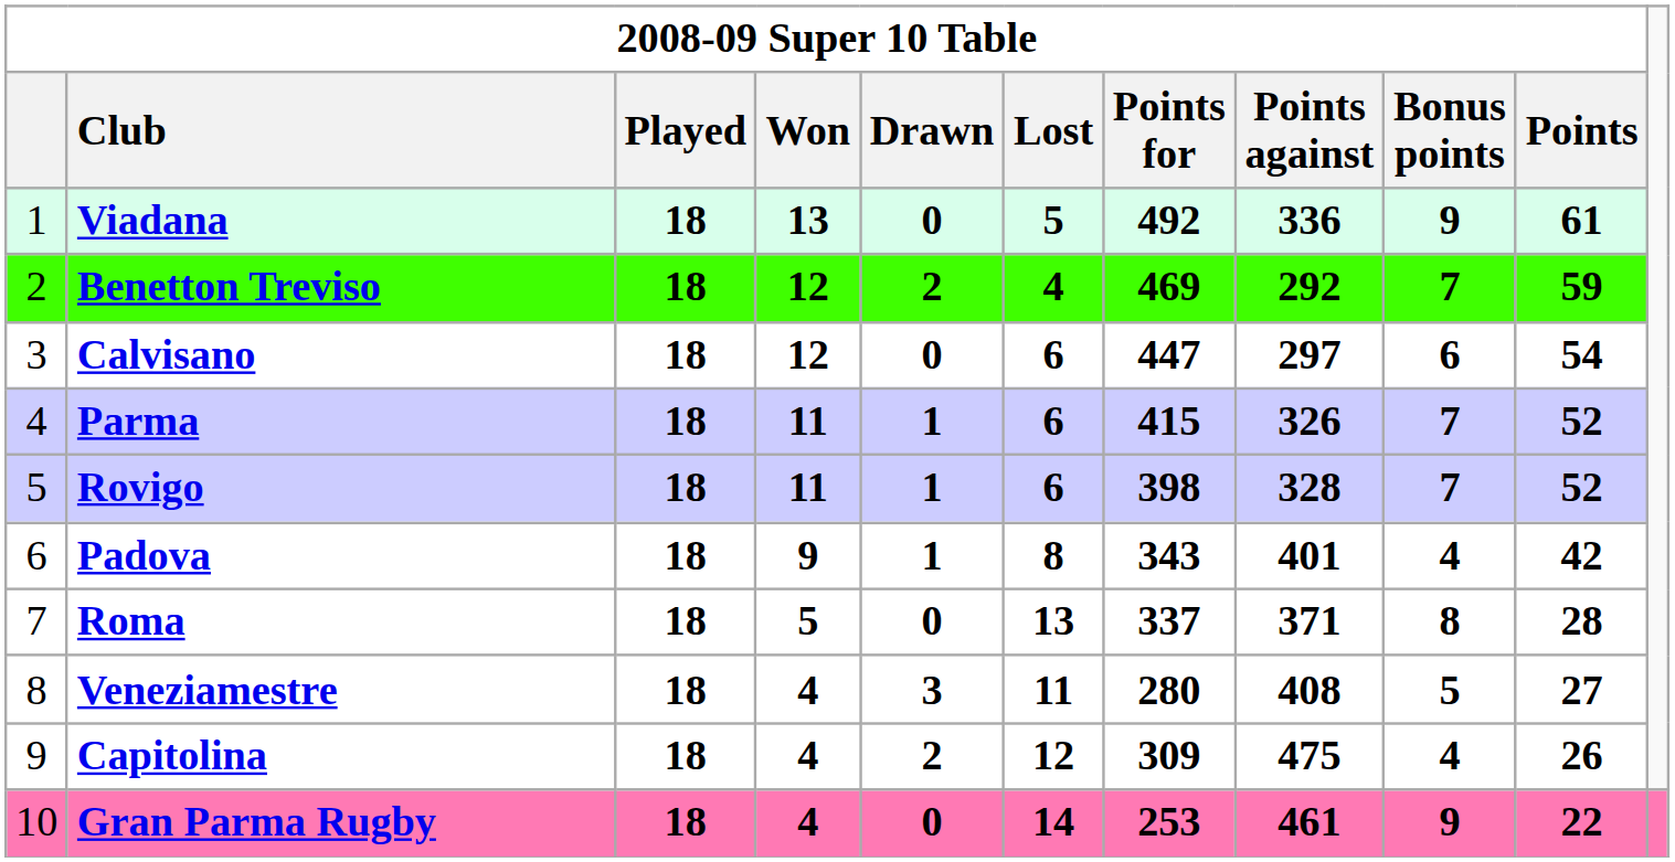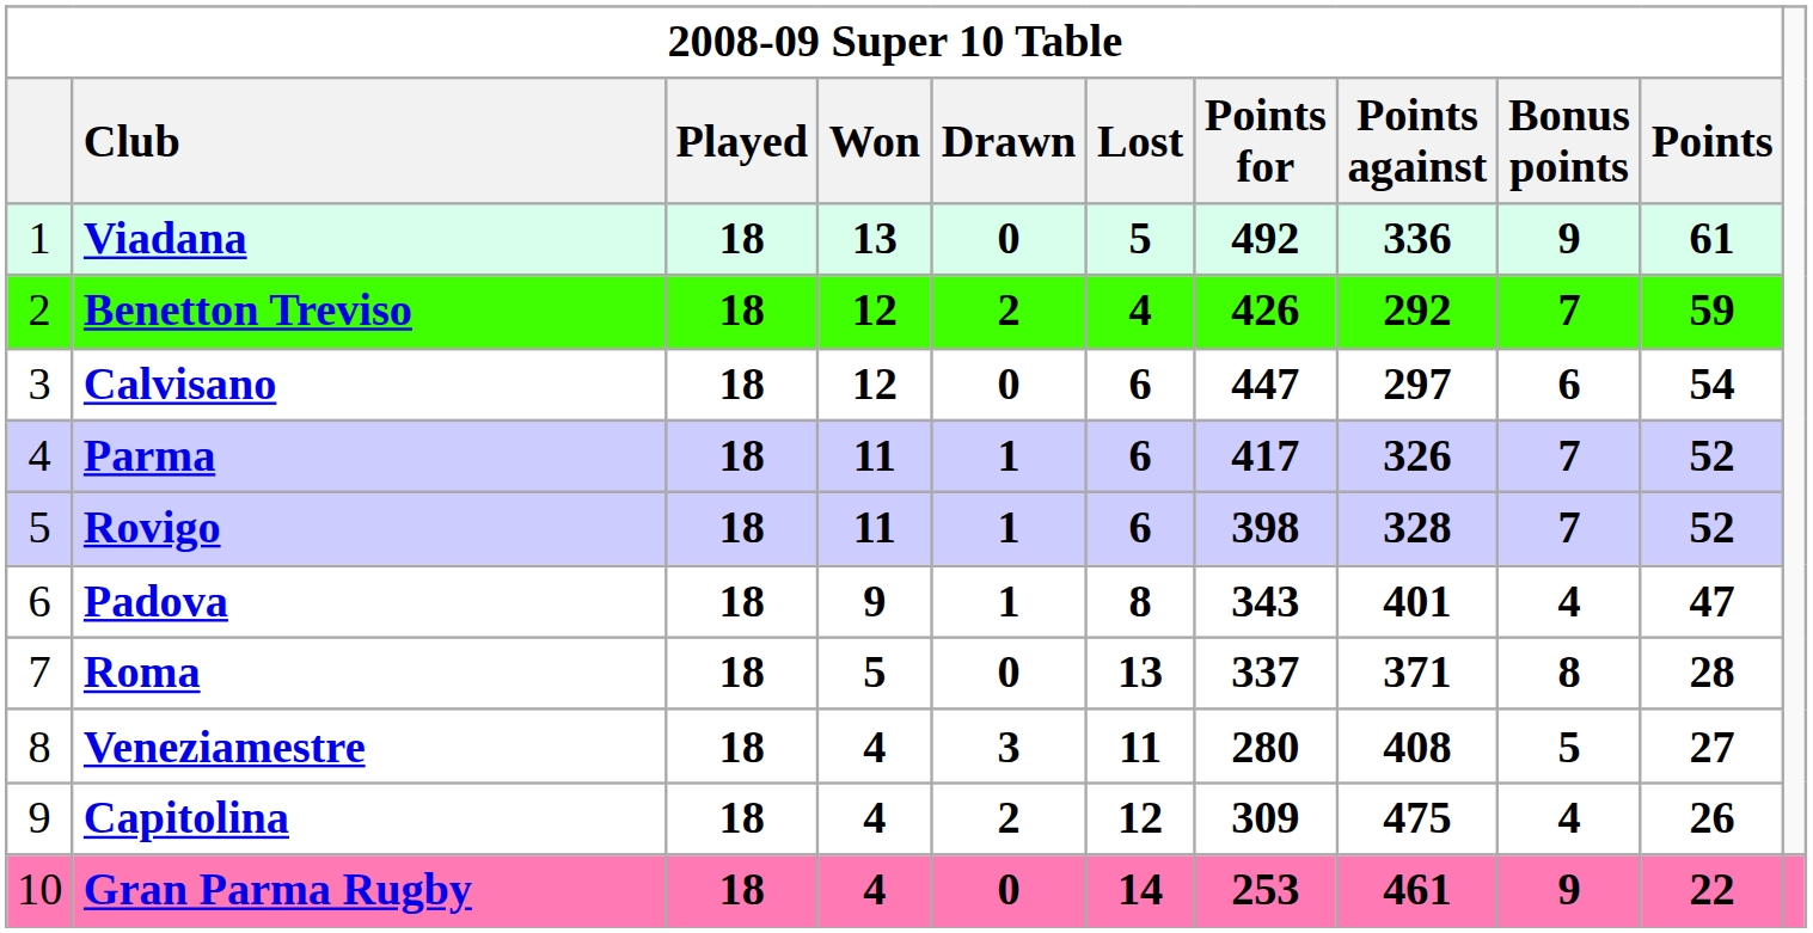Benetton Treviso | 2008-09 Super 10 Table / Points for: 469 -> 426
Parma | 2008-09 Super 10 Table / Points for: 415 -> 417
Padova | 2008-09 Super 10 Table / Points: 42 -> 47
